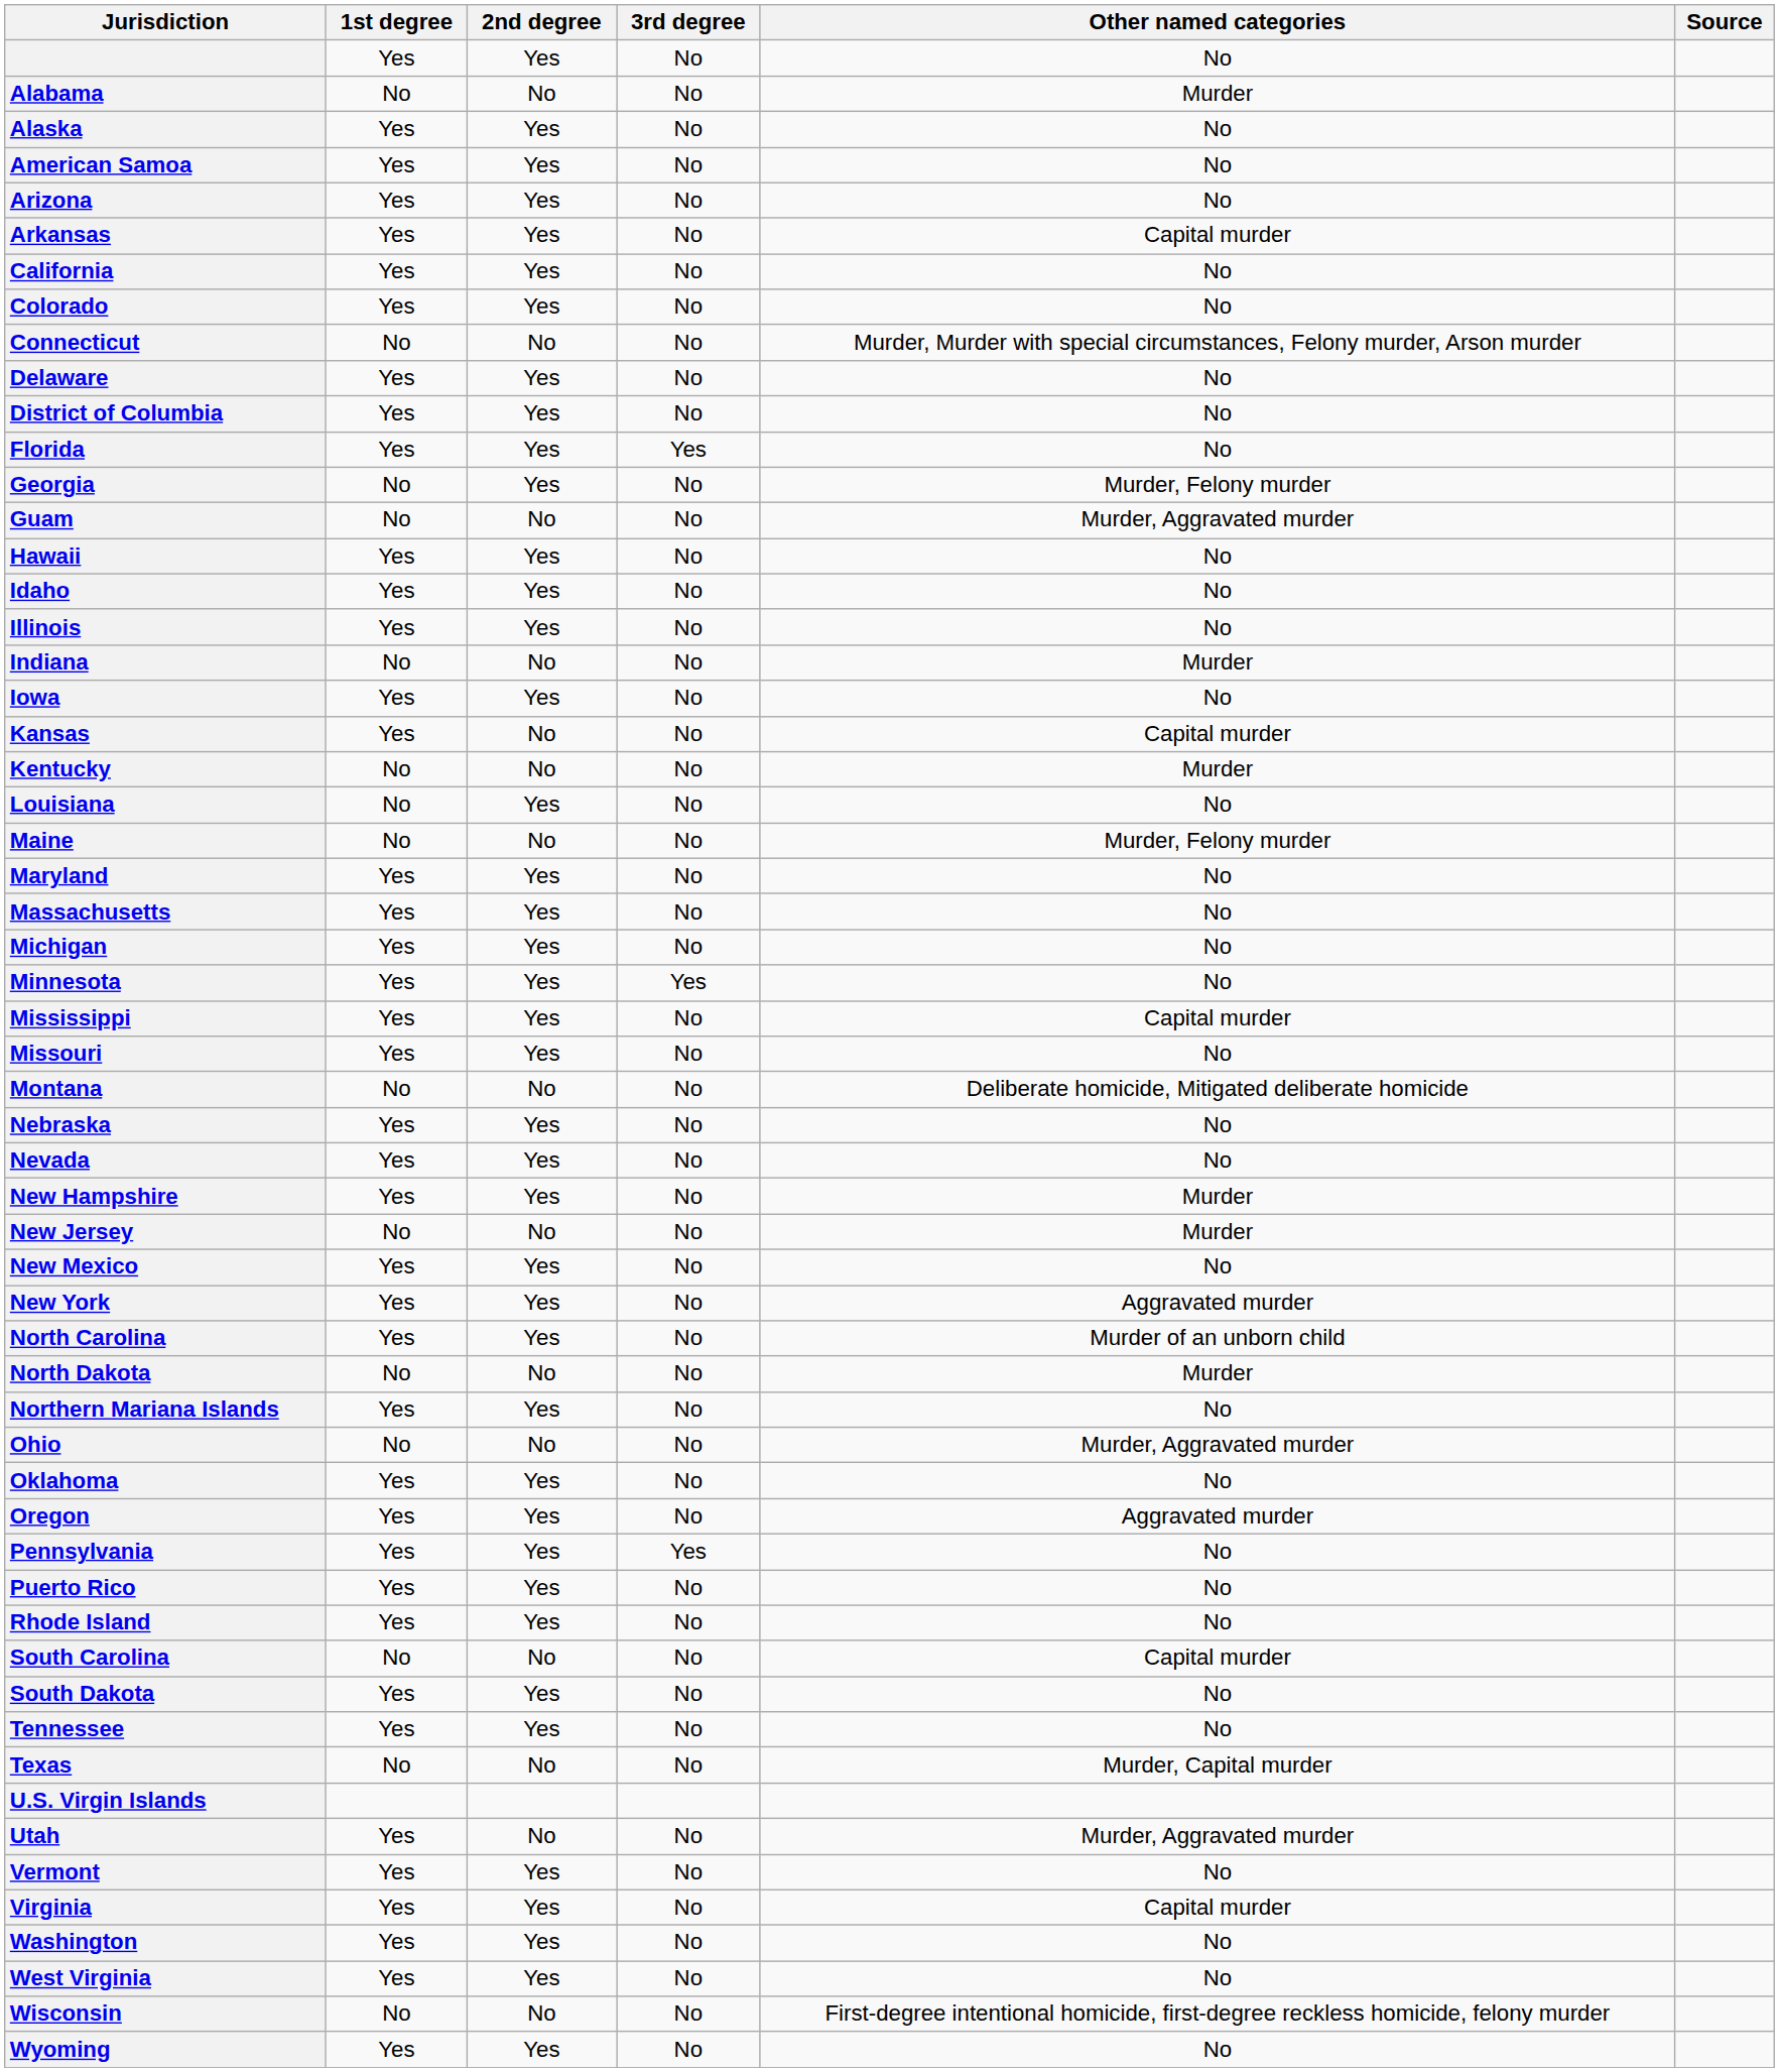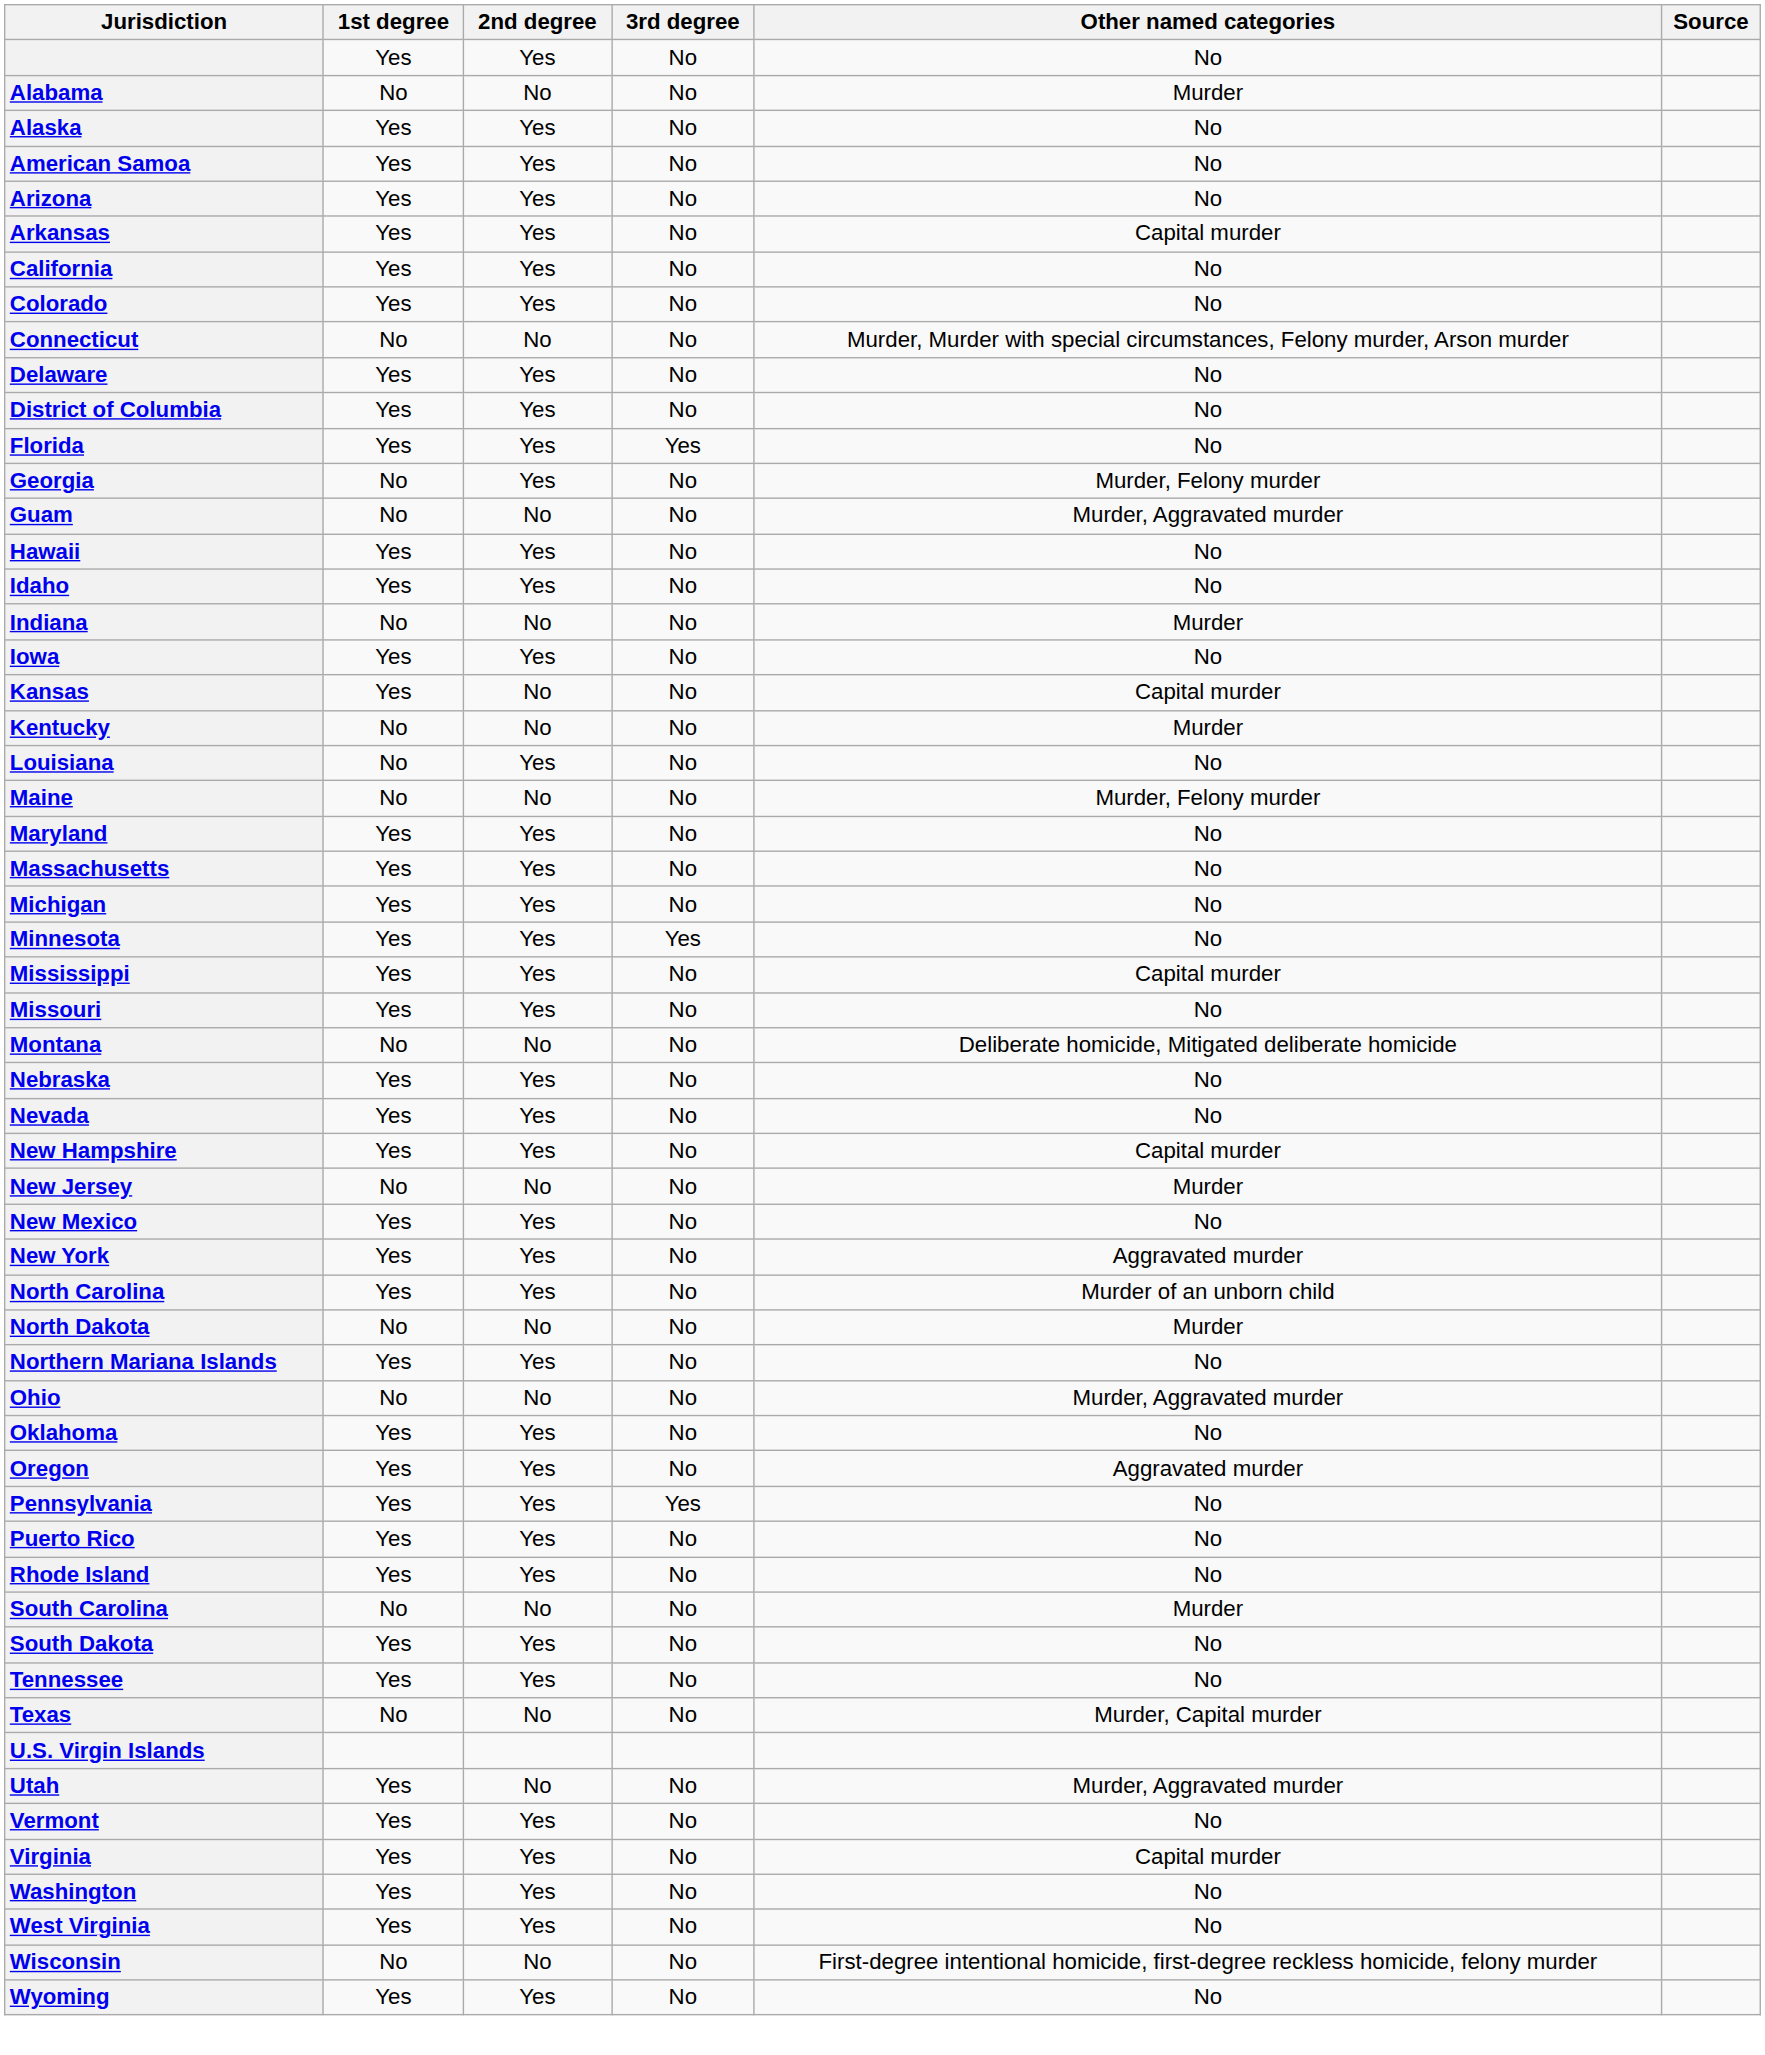- row: Illinois | Yes | Yes | No | No
New Hampshire | Other named categories: Murder -> Capital murder
South Carolina | Other named categories: Capital murder -> Murder
